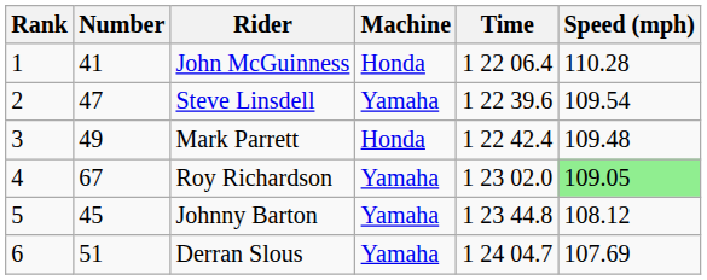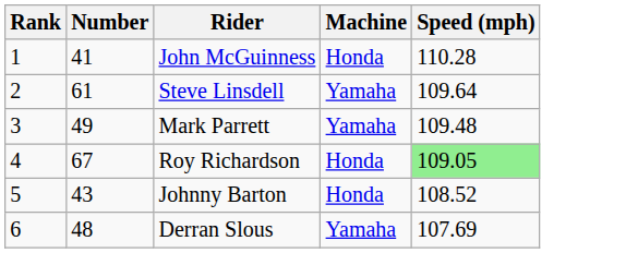- column: Time | 1 22 06.4 | 1 22 39.6 | 1 22 42.4 | 1 23 02.0 | 1 23 44.8 | 1 24 04.7
Steve Linsdell | Number: 47 -> 61
Steve Linsdell | Speed (mph): 109.54 -> 109.64
Mark Parrett | Machine: Honda -> Yamaha
Roy Richardson | Machine: Yamaha -> Honda
Johnny Barton | Number: 45 -> 43
Johnny Barton | Machine: Yamaha -> Honda
Johnny Barton | Speed (mph): 108.12 -> 108.52
Derran Slous | Number: 51 -> 48
